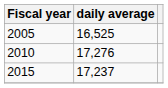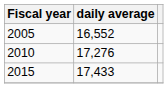2005 | daily average: 16,525 -> 16,552
2015 | daily average: 17,237 -> 17,433
